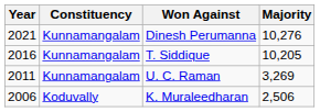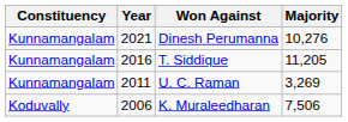columns swapped: Year <-> Constituency
T. Siddique | Majority: 10,205 -> 11,205
K. Muraleedharan | Majority: 2,506 -> 7,506
